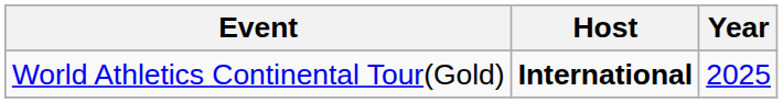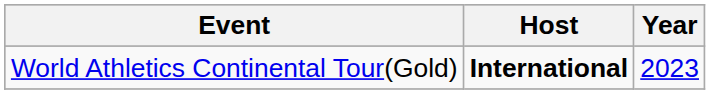World Athletics Continental Tour(Gold) | Year: 2025 -> 2023
